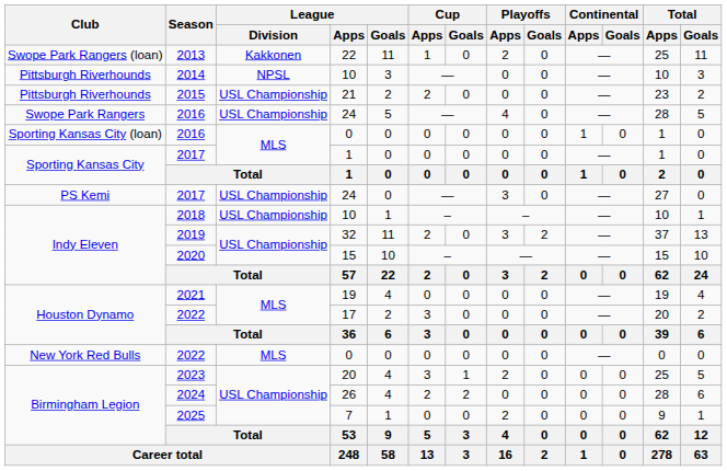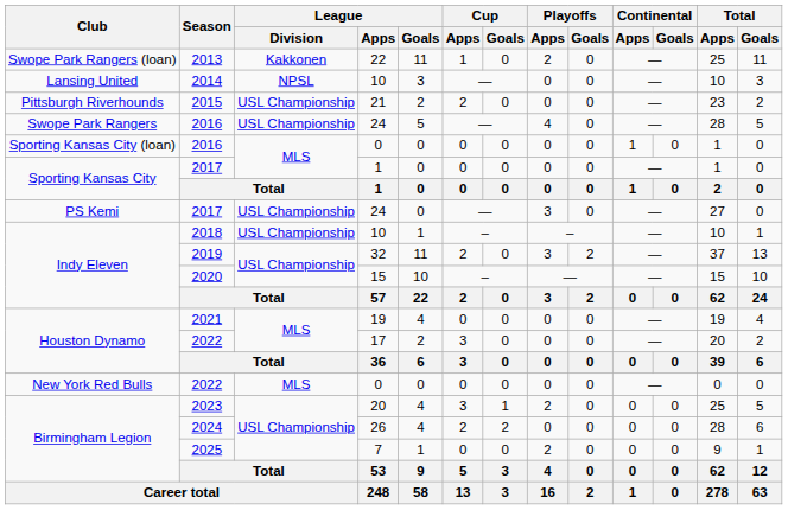2014 | Club: Pittsburgh Riverhounds -> Lansing United
